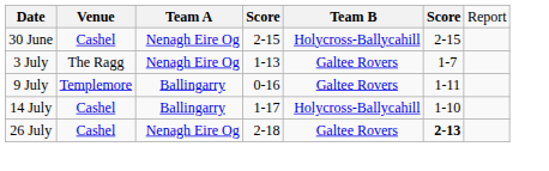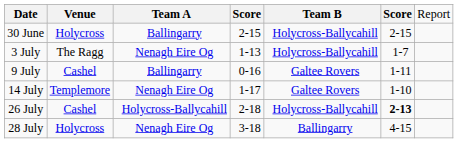30 June | column 2: Cashel -> Holycross
30 June | column 3: Nenagh Eire Og -> Ballingarry
3 July | column 5: Galtee Rovers -> Holycross-Ballycahill
9 July | column 2: Templemore -> Cashel
14 July | column 2: Cashel -> Templemore
14 July | column 3: Ballingarry -> Nenagh Eire Og
14 July | column 5: Holycross-Ballycahill -> Galtee Rovers
26 July | column 3: Nenagh Eire Og -> Holycross-Ballycahill
26 July | column 5: Galtee Rovers -> Holycross-Ballycahill
+ row: 28 July | Holycross | Nenagh Eire Og | 3-18 | Ballingarry | 4-15
